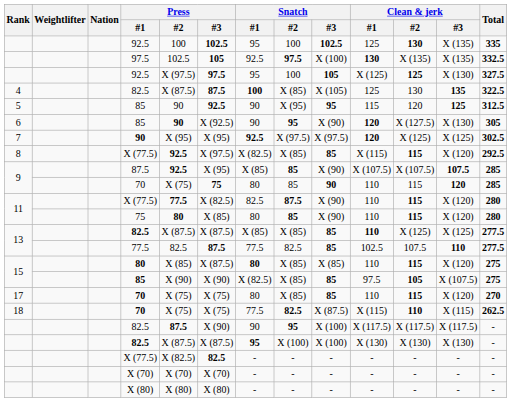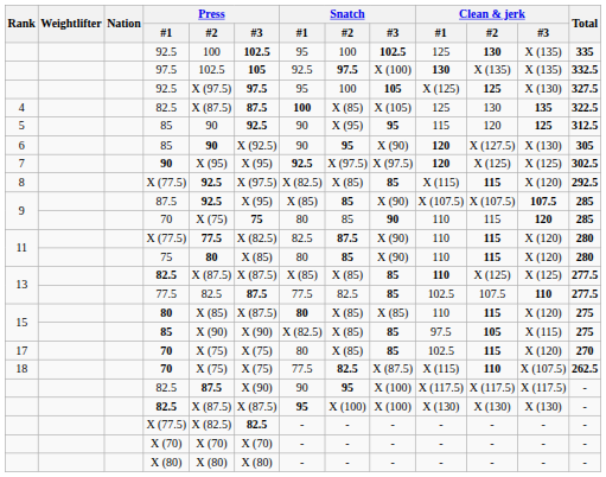15 / 85 | Clean & jerk / #3: X (107.5) -> X (115)
17 / 70 | Clean & jerk / #1: 110 -> 102.5
18 / 70 | Clean & jerk / #3: X (115) -> X (107.5)
